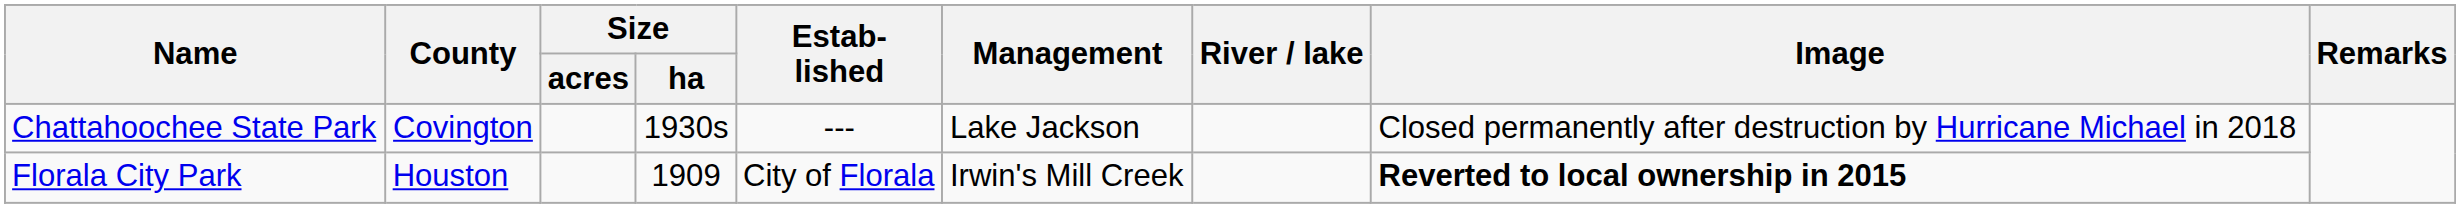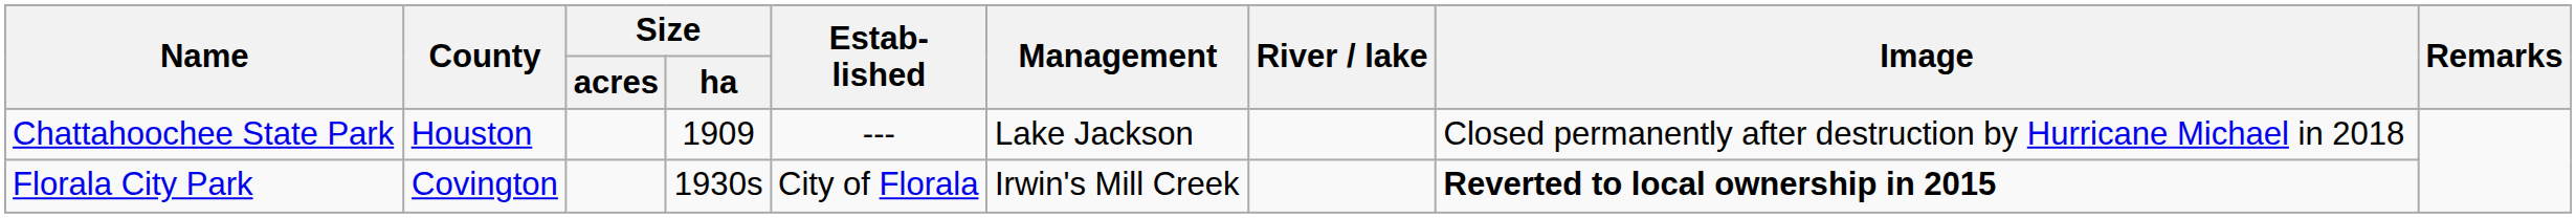Chattahoochee State Park | County: Covington -> Houston
Chattahoochee State Park | Size / ha: 1930s -> 1909
Florala City Park | County: Houston -> Covington
Florala City Park | Size / ha: 1909 -> 1930s
